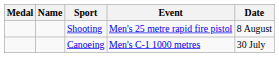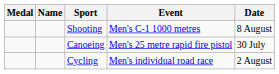Shooting | Event: Men's 25 metre rapid fire pistol -> Men's C-1 1000 metres
Canoeing | Event: Men's C-1 1000 metres -> Men's 25 metre rapid fire pistol
+ row: Cycling | Men's individual road race | 2 August
